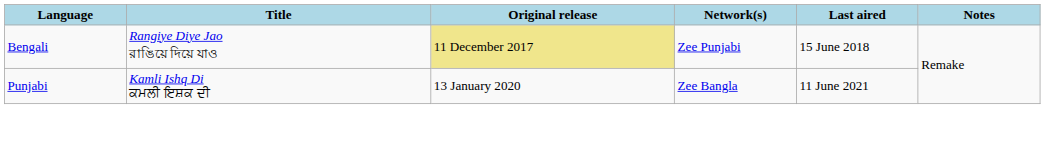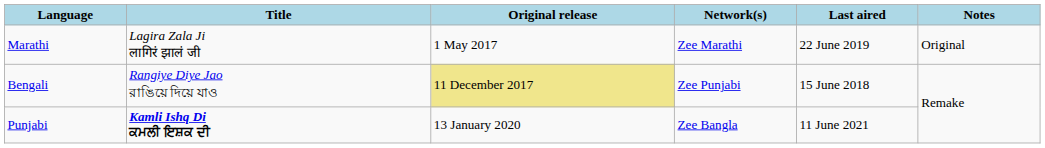+ row: Marathi | Lagira Zala Ji लागिरं झालं जी | 1 May 2017 | Zee Marathi | 22 June 2019 | Original
Punjabi | Title: normal -> bold
